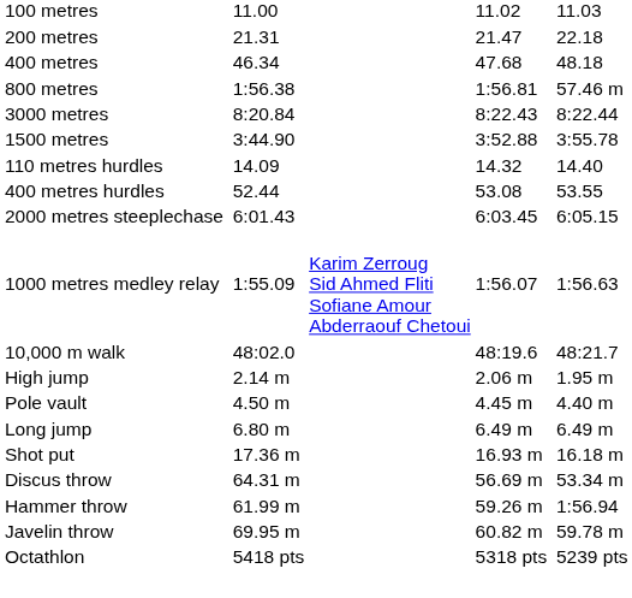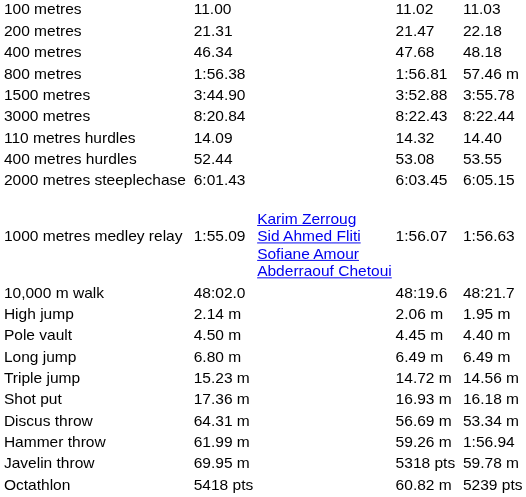rows swapped: 1500 metres <-> 3000 metres
+ row: Triple jump | 15.23 m | 14.72 m | 14.56 m
Javelin throw | column 5: 60.82 m -> 5318 pts
Octathlon | column 5: 5318 pts -> 60.82 m
